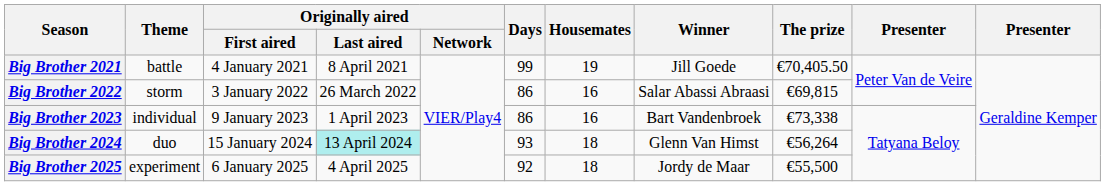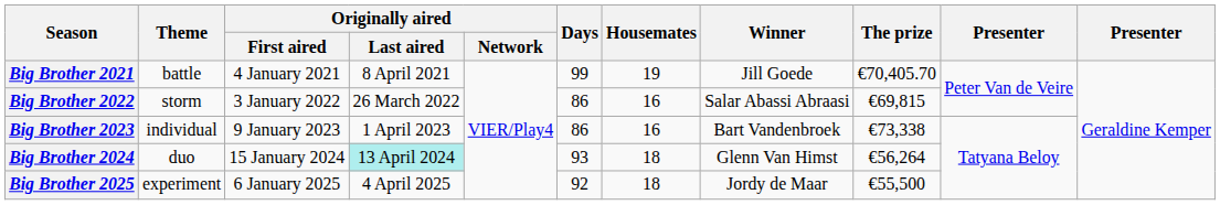Big Brother 2021 | The prize: €70,405.50 -> €70,405.70
